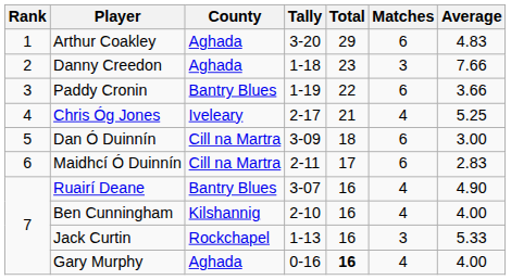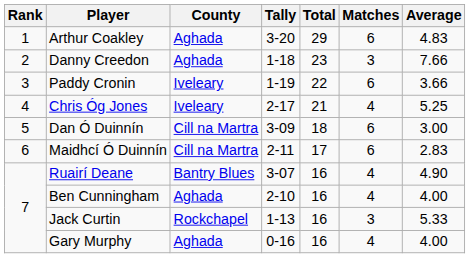Paddy Cronin | County: Bantry Blues -> Iveleary
Ben Cunningham | County: Kilshannig -> Aghada
Gary Murphy | Total: bold -> normal
